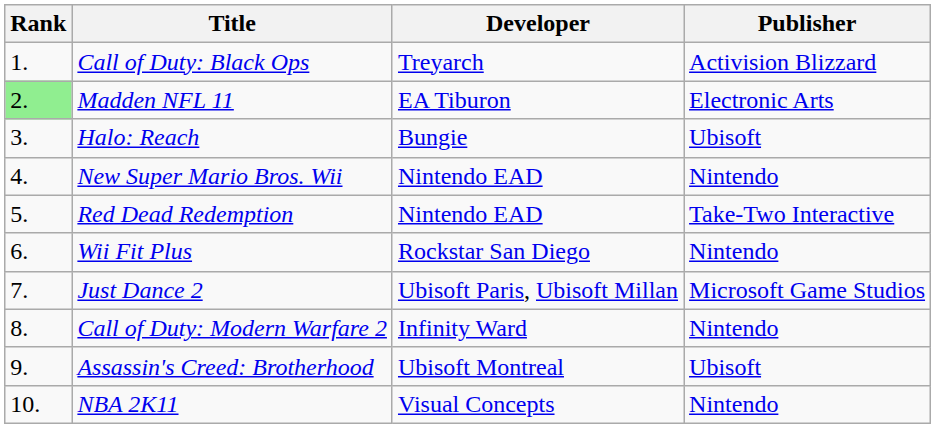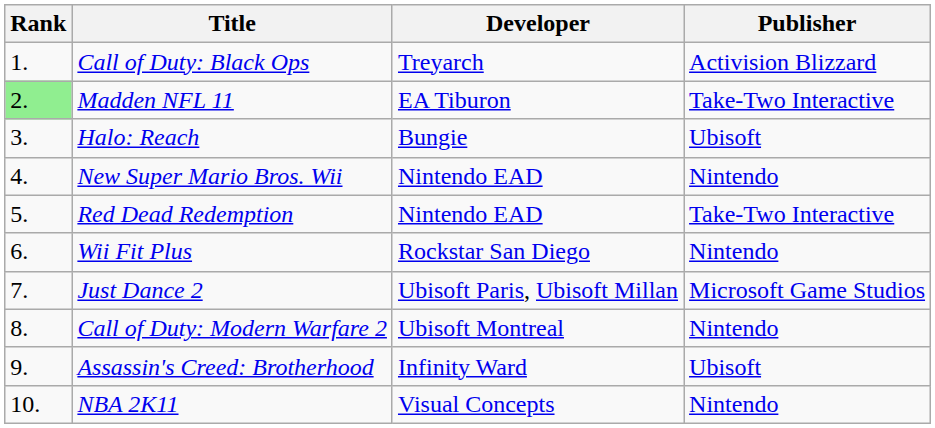Madden NFL 11 | Publisher: Electronic Arts -> Take-Two Interactive
Call of Duty: Modern Warfare 2 | Developer: Infinity Ward -> Ubisoft Montreal
Assassin's Creed: Brotherhood | Developer: Ubisoft Montreal -> Infinity Ward
